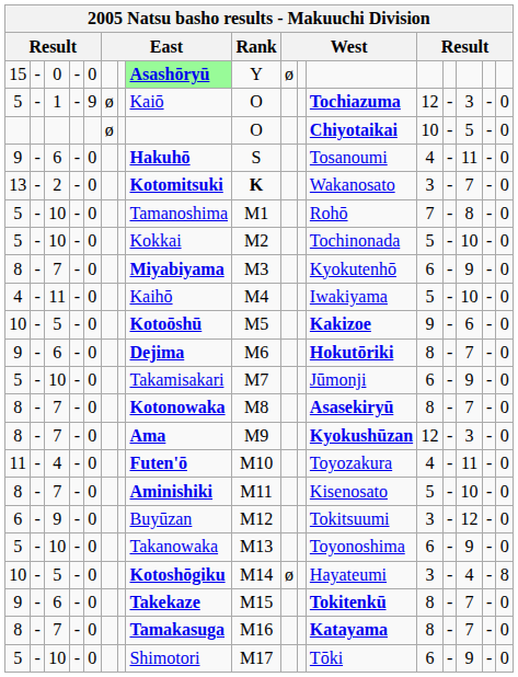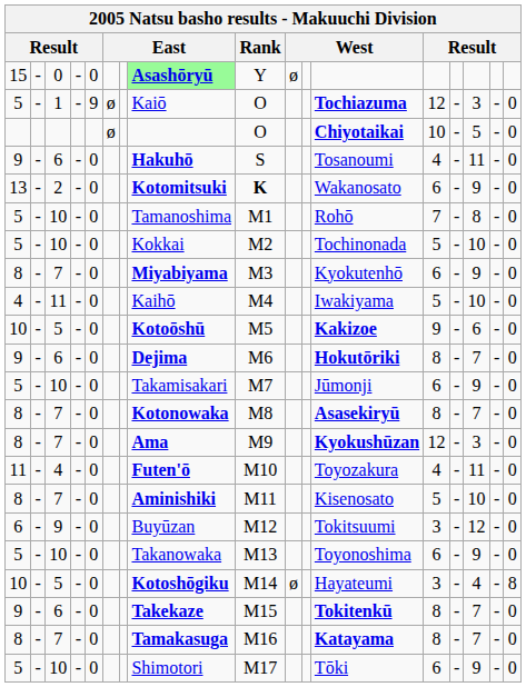2 | column 13: 3 -> 6
2 | column 15: 7 -> 9
